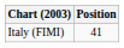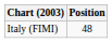Italy (FIMI) | Position: 41 -> 48
